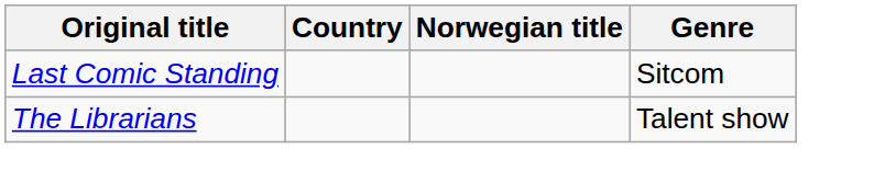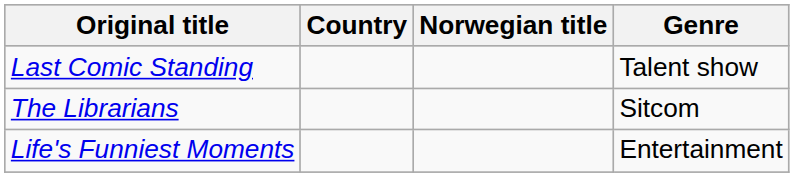Last Comic Standing | Genre: Sitcom -> Talent show
The Librarians | Genre: Talent show -> Sitcom
+ row: Life's Funniest Moments | Entertainment
